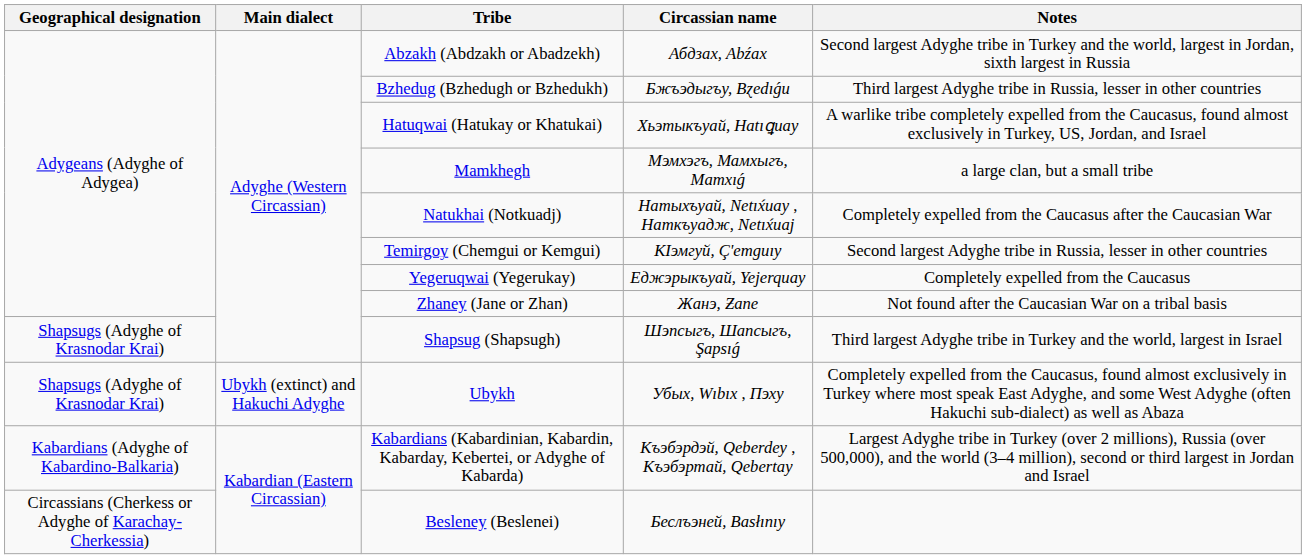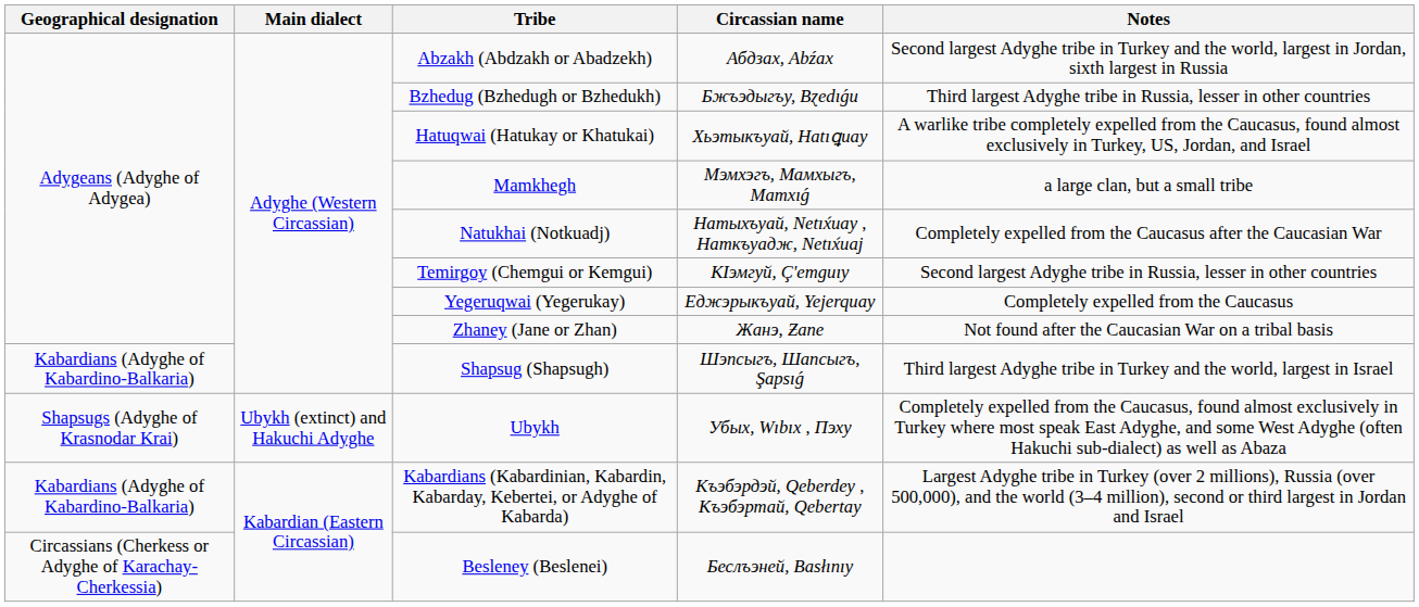Shapsug (Shapsugh) | Geographical designation: Shapsugs (Adyghe of Krasnodar Krai) -> Kabardians (Adyghe of Kabardino-Balkaria)
